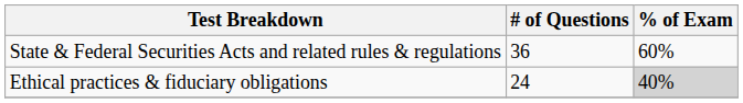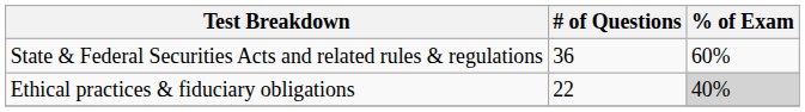Ethical practices & fiduciary obligations | # of Questions: 24 -> 22
